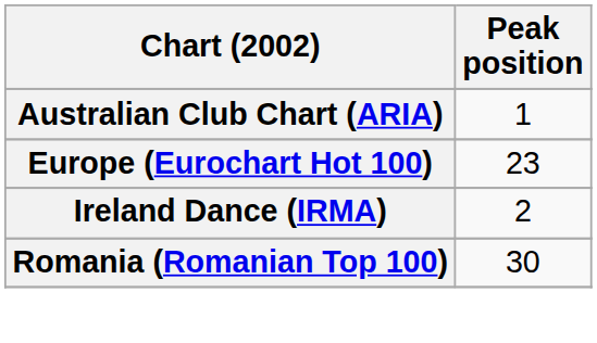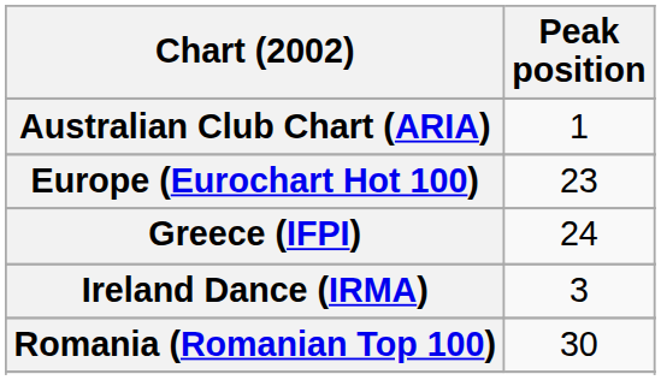+ row: Greece (IFPI) | 24
Ireland Dance (IRMA) | Peak position: 2 -> 3
